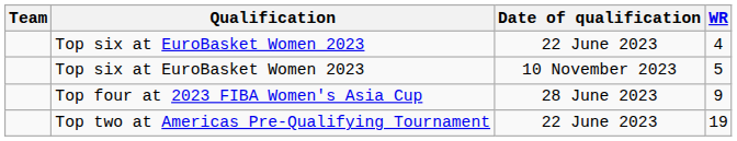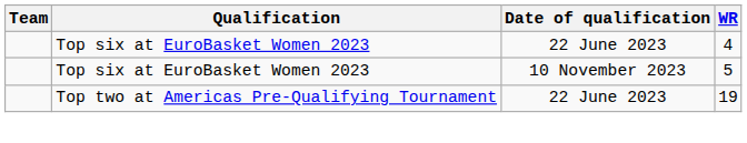- row: Top four at 2023 FIBA Women's Asia Cup | 28 June 2023 | 9
